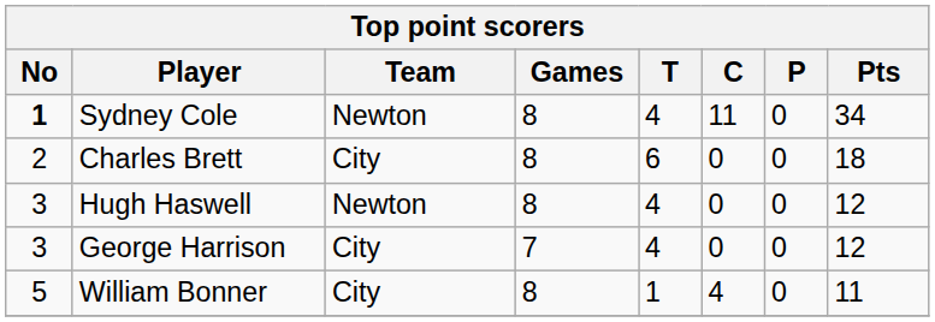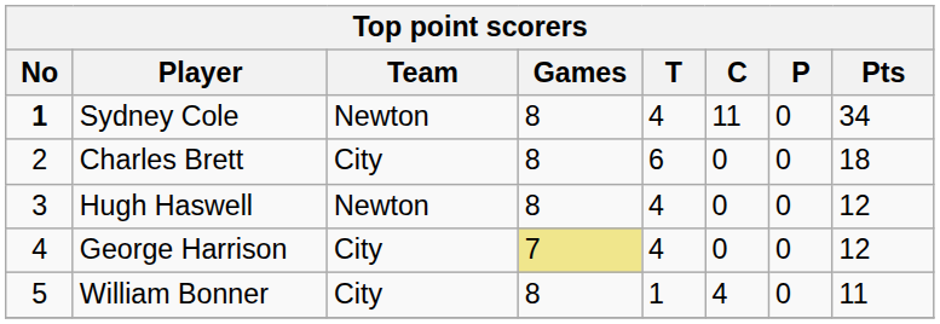George Harrison | No: 3 -> 4
George Harrison | Games: no background -> khaki background
